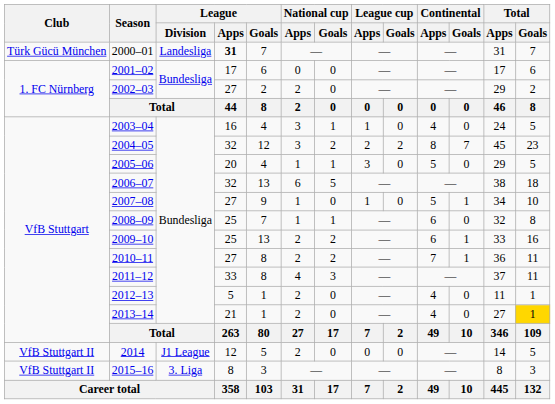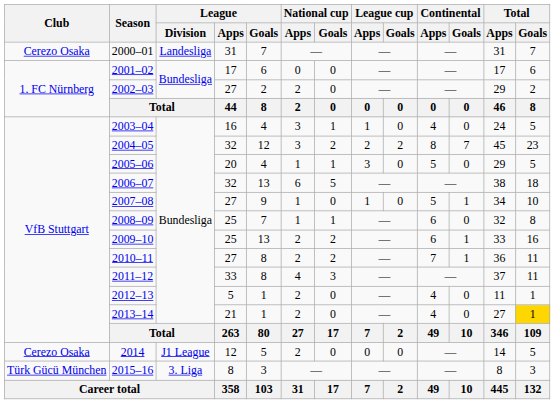2000–01 | Club: Türk Gücü München -> Cerezo Osaka
2000–01 | League / Apps: bold -> normal
2014 | Club: VfB Stuttgart II -> Cerezo Osaka
2015–16 | Club: VfB Stuttgart II -> Türk Gücü München
